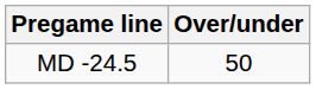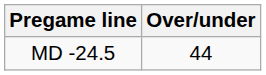MD -24.5 | Over/under: 50 -> 44
